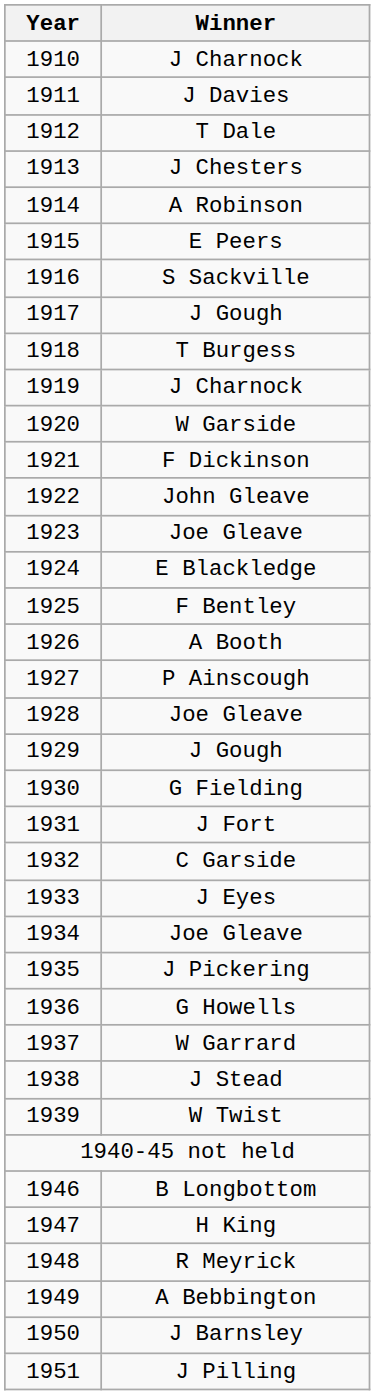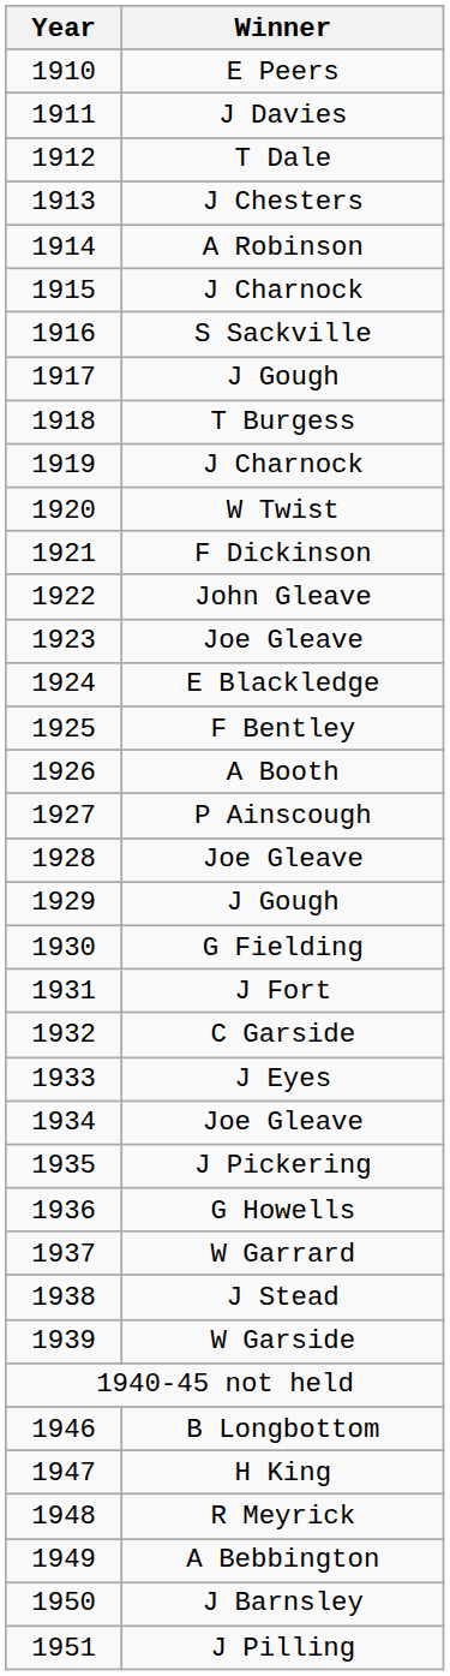1910 | Winner: J Charnock -> E Peers
1915 | Winner: E Peers -> J Charnock
1920 | Winner: W Garside -> W Twist
1939 | Winner: W Twist -> W Garside
